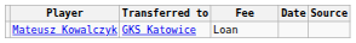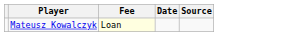- column: Transferred to | GKS Katowice
Mateusz Kowalczyk | Fee: no background -> lightyellow background
